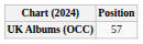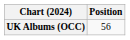UK Albums (OCC) | Position: 57 -> 56
